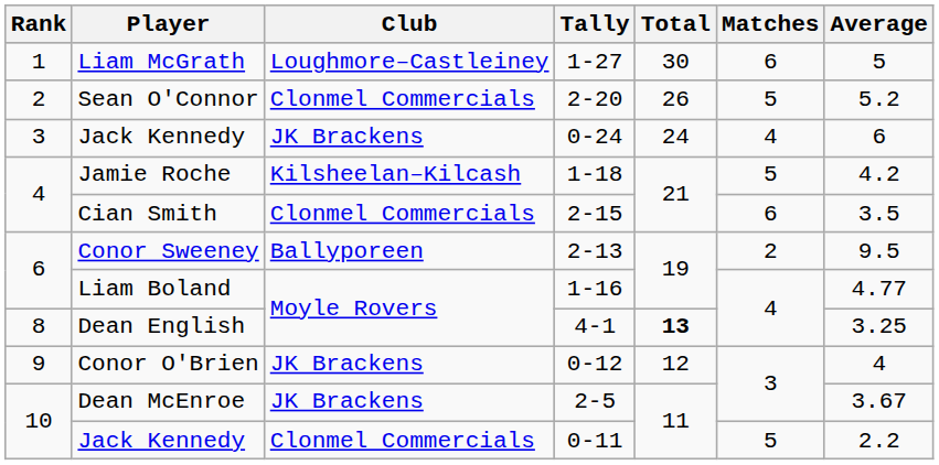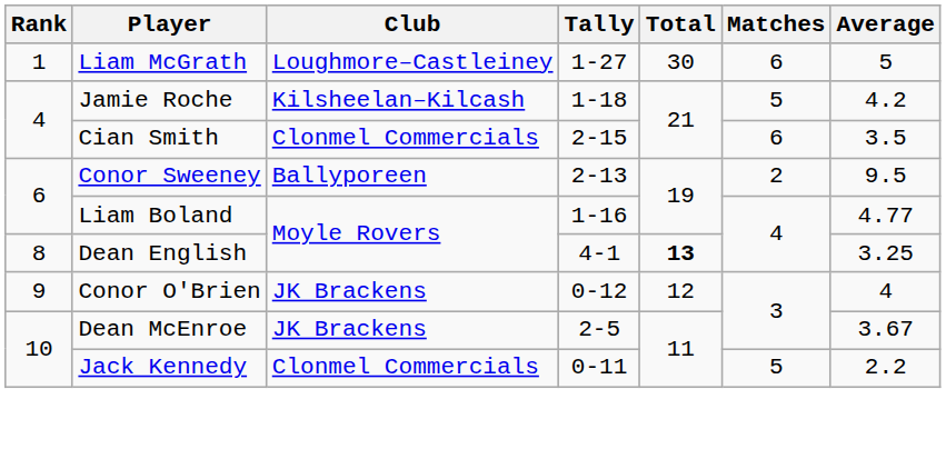- row: 2 | Sean O'Connor | Clonmel Commercials | 2-20 | 26 | 5 | 5.2
- row: 3 | Jack Kennedy | JK Brackens | 0-24 | 24 | 4 | 6
